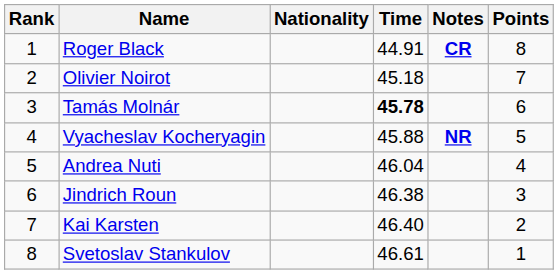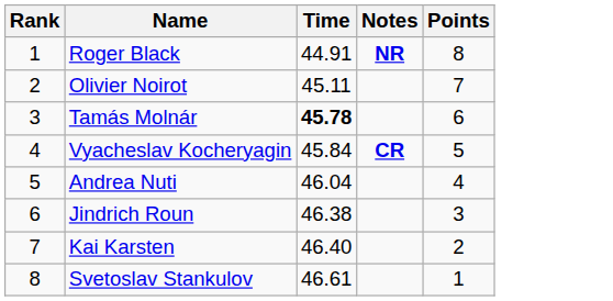- column: Nationality
Roger Black | Notes: CR -> NR
Olivier Noirot | Time: 45.18 -> 45.11
Vyacheslav Kocheryagin | Time: 45.88 -> 45.84
Vyacheslav Kocheryagin | Notes: NR -> CR
